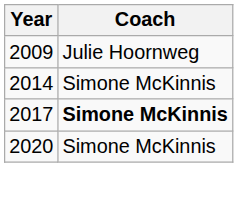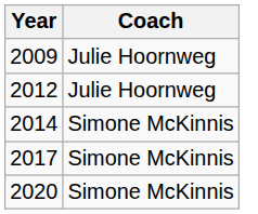+ row: 2012 | Julie Hoornweg
2017 | Coach: bold -> normal
